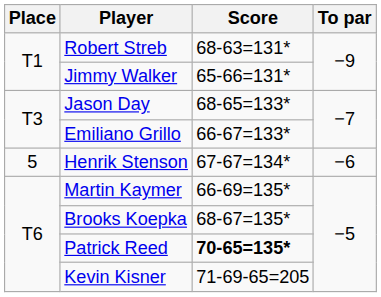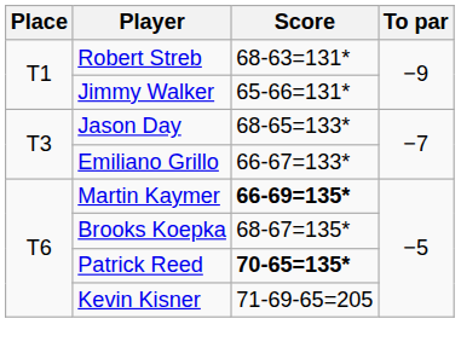- row: 5 | Henrik Stenson | 67-67=134* | −6
Martin Kaymer | Score: normal -> bold
